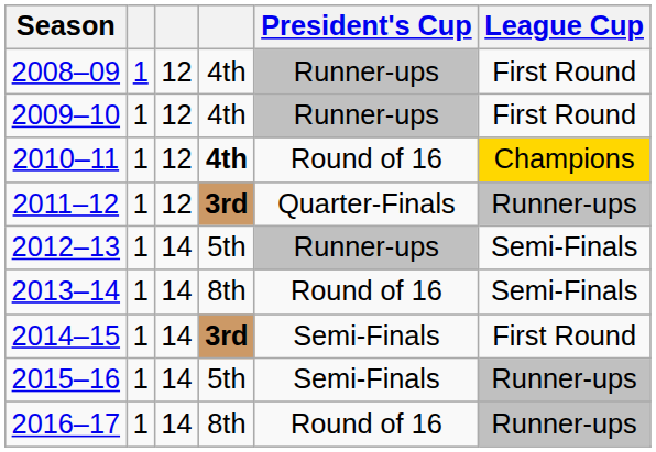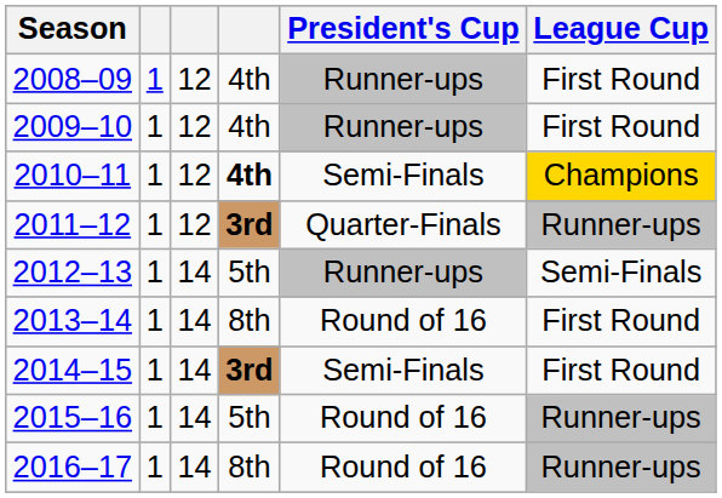2010–11 | President's Cup: Round of 16 -> Semi-Finals
2013–14 | League Cup: Semi-Finals -> First Round
2015–16 | President's Cup: Semi-Finals -> Round of 16
